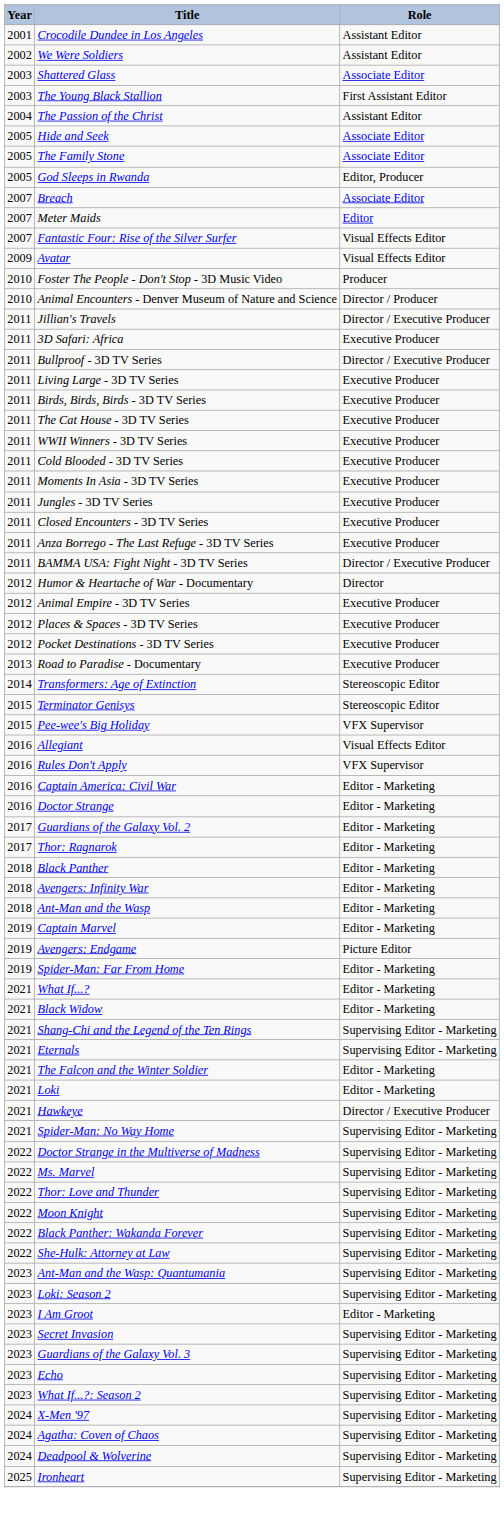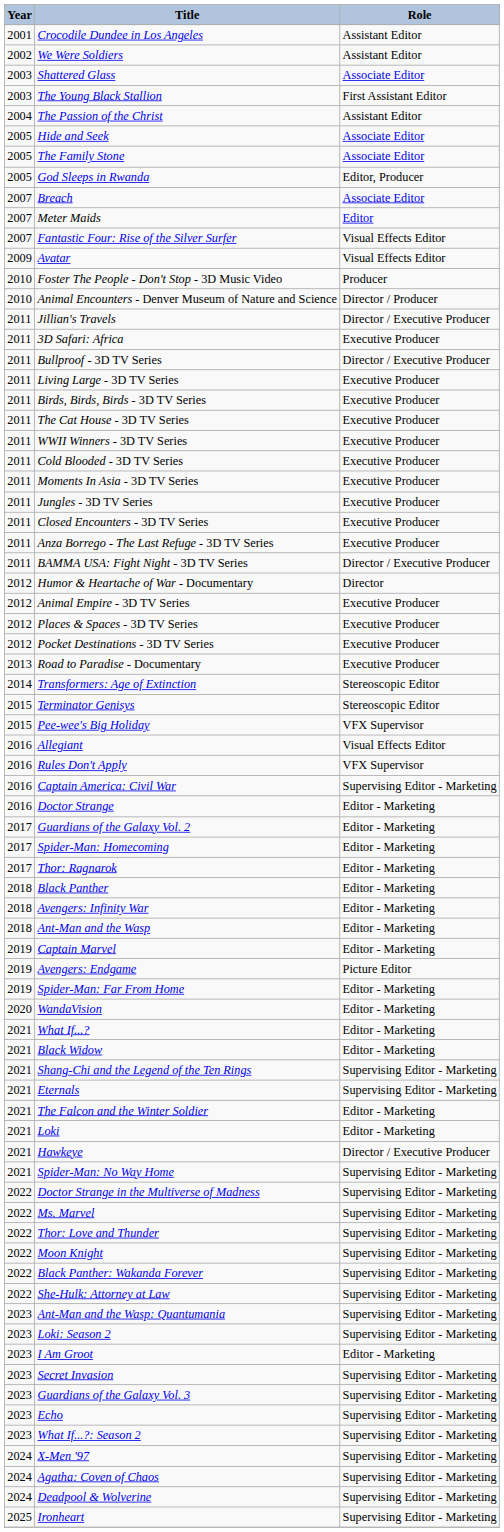Captain America: Civil War | Role: Editor - Marketing -> Supervising Editor - Marketing
+ row: 2017 | Spider-Man: Homecoming | Editor - Marketing
+ row: 2020 | WandaVision | Editor - Marketing
